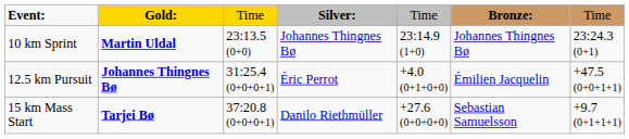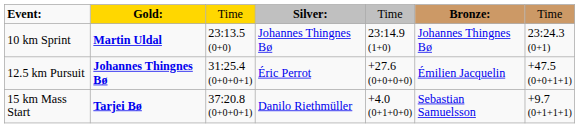12.5 km Pursuit | column 5: +4.0 (0+1+0+0) -> +27.6 (0+0+0+0)
15 km Mass Start | column 5: +27.6 (0+0+0+0) -> +4.0 (0+1+0+0)
